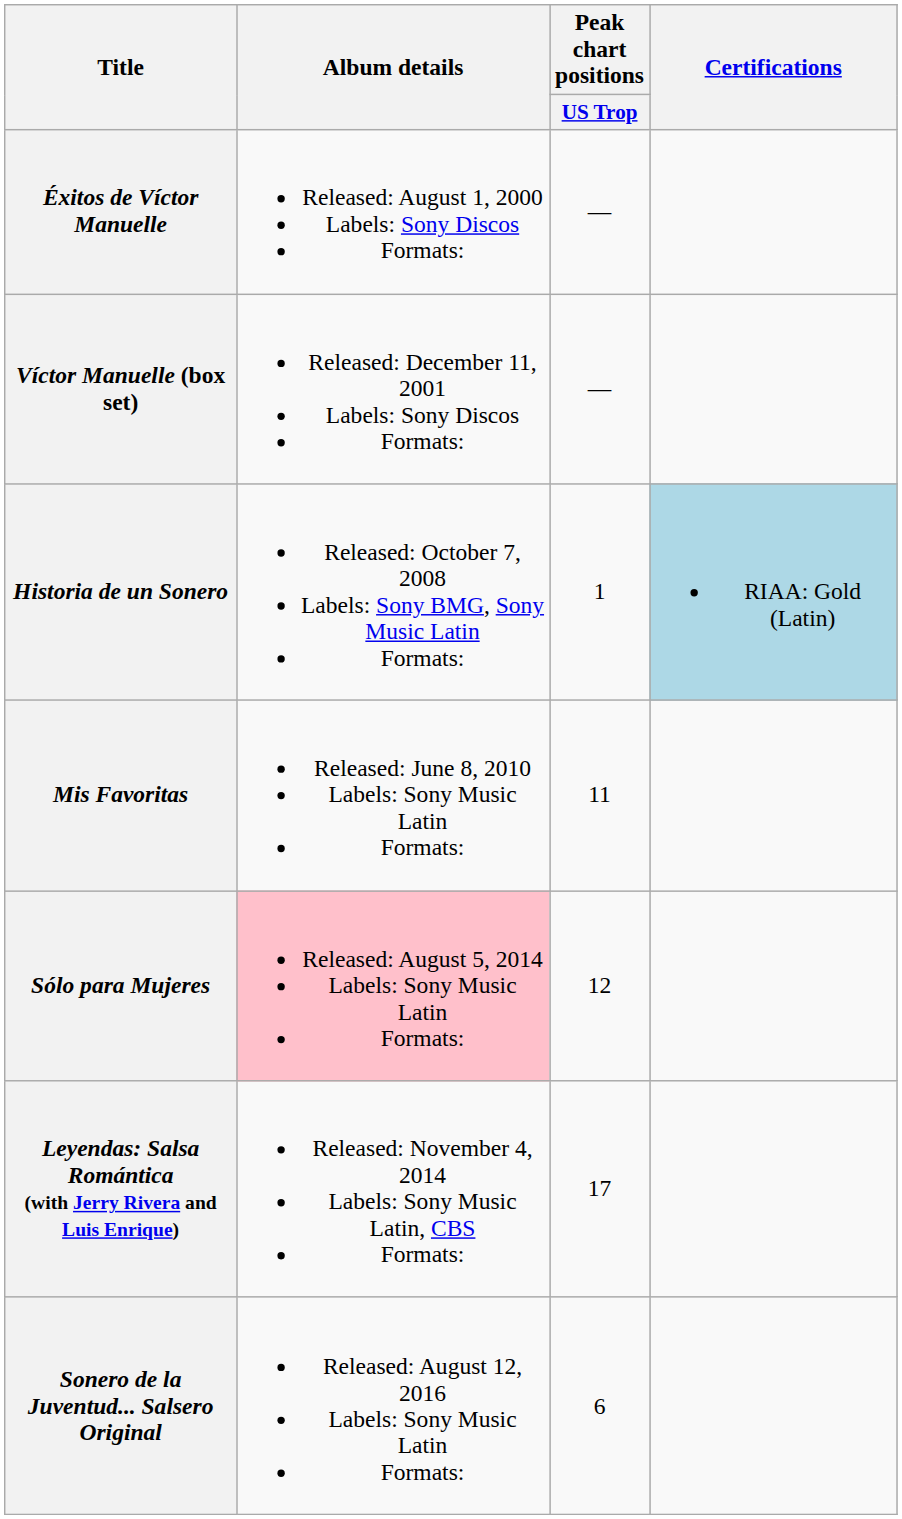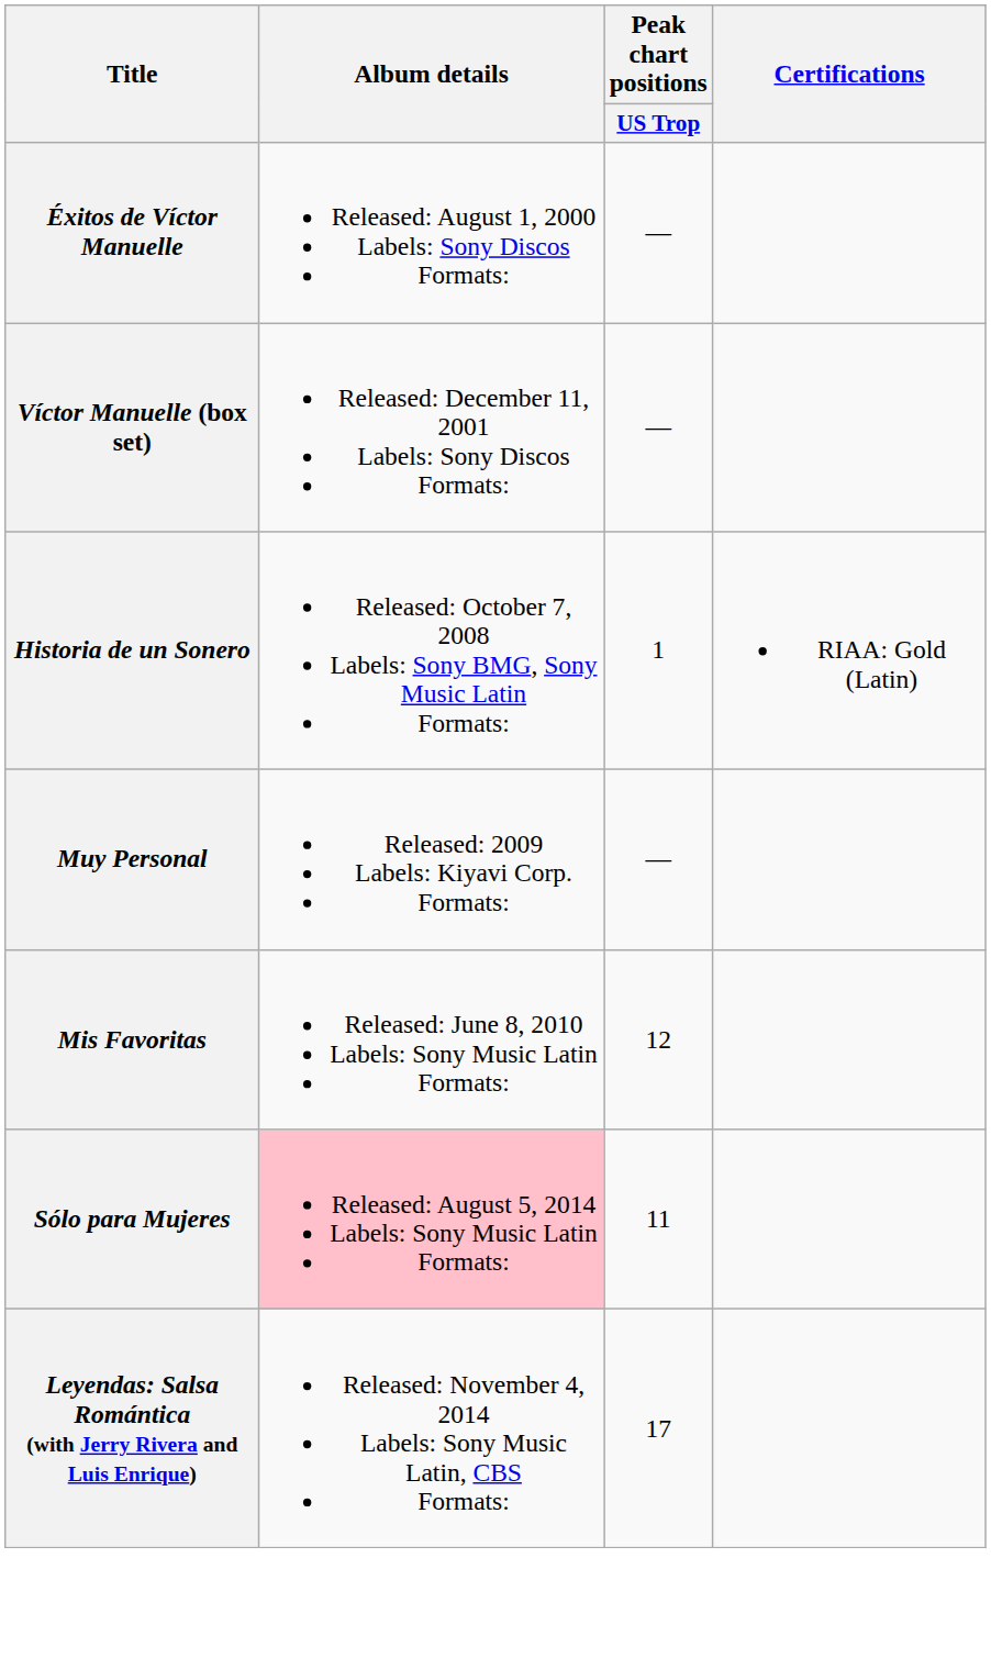Historia de un Sonero | Certifications: lightblue background -> no background
+ row: Muy Personal | Released: 2009 Labels: Kiyavi Corp. Formats: | —
Mis Favoritas | Peak chart positions / US Trop: 11 -> 12
Sólo para Mujeres | Peak chart positions / US Trop: 12 -> 11
- row: Sonero de la Juventud... Salsero Original | Released: August 12, 2016 Labels: Sony Music Latin Formats: | 6
